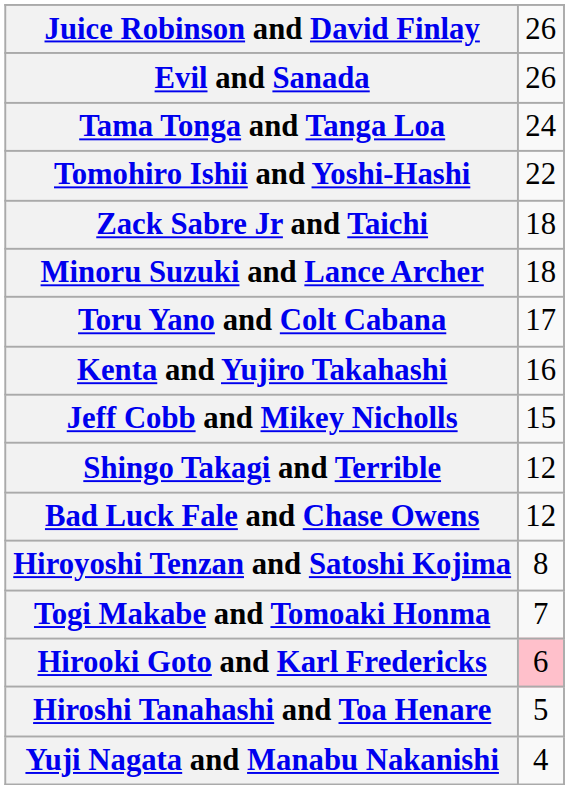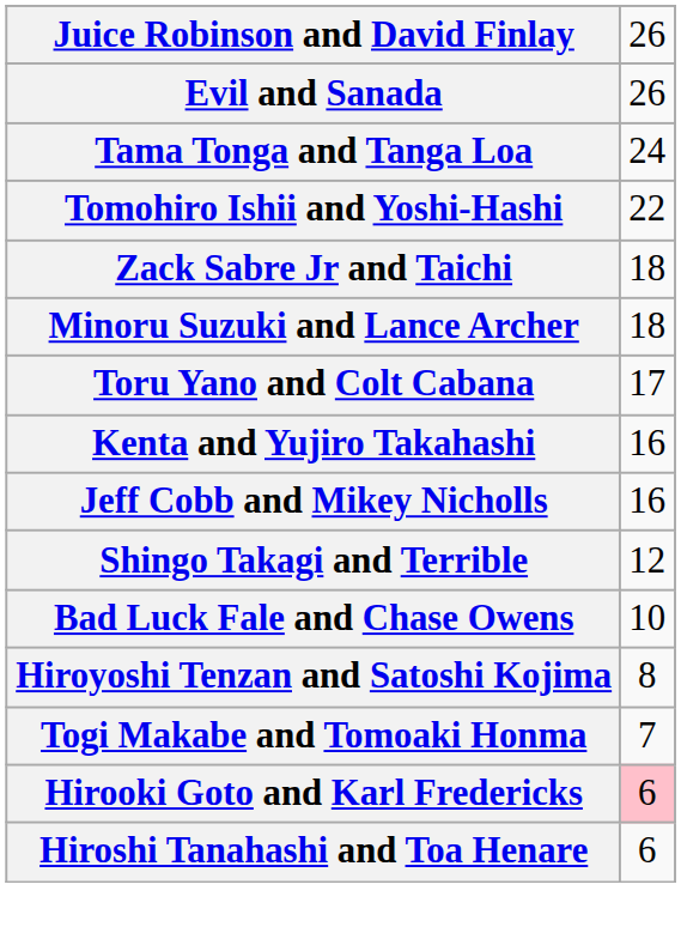Jeff Cobb and Mikey Nicholls | column 2: 15 -> 16
Bad Luck Fale and Chase Owens | column 2: 12 -> 10
Hiroshi Tanahashi and Toa Henare | column 2: 5 -> 6
- row: Yuji Nagata and Manabu Nakanishi | 4
